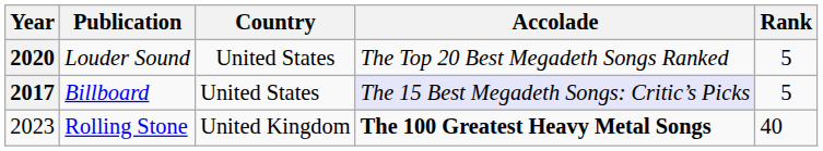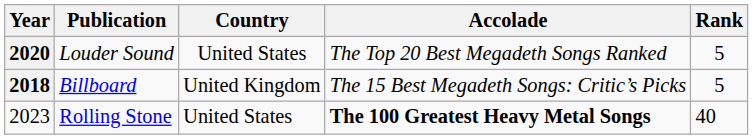Billboard | Year: 2017 -> 2018
Billboard | Country: United States -> United Kingdom
Billboard | Accolade: lavender background -> no background
Rolling Stone | Country: United Kingdom -> United States
